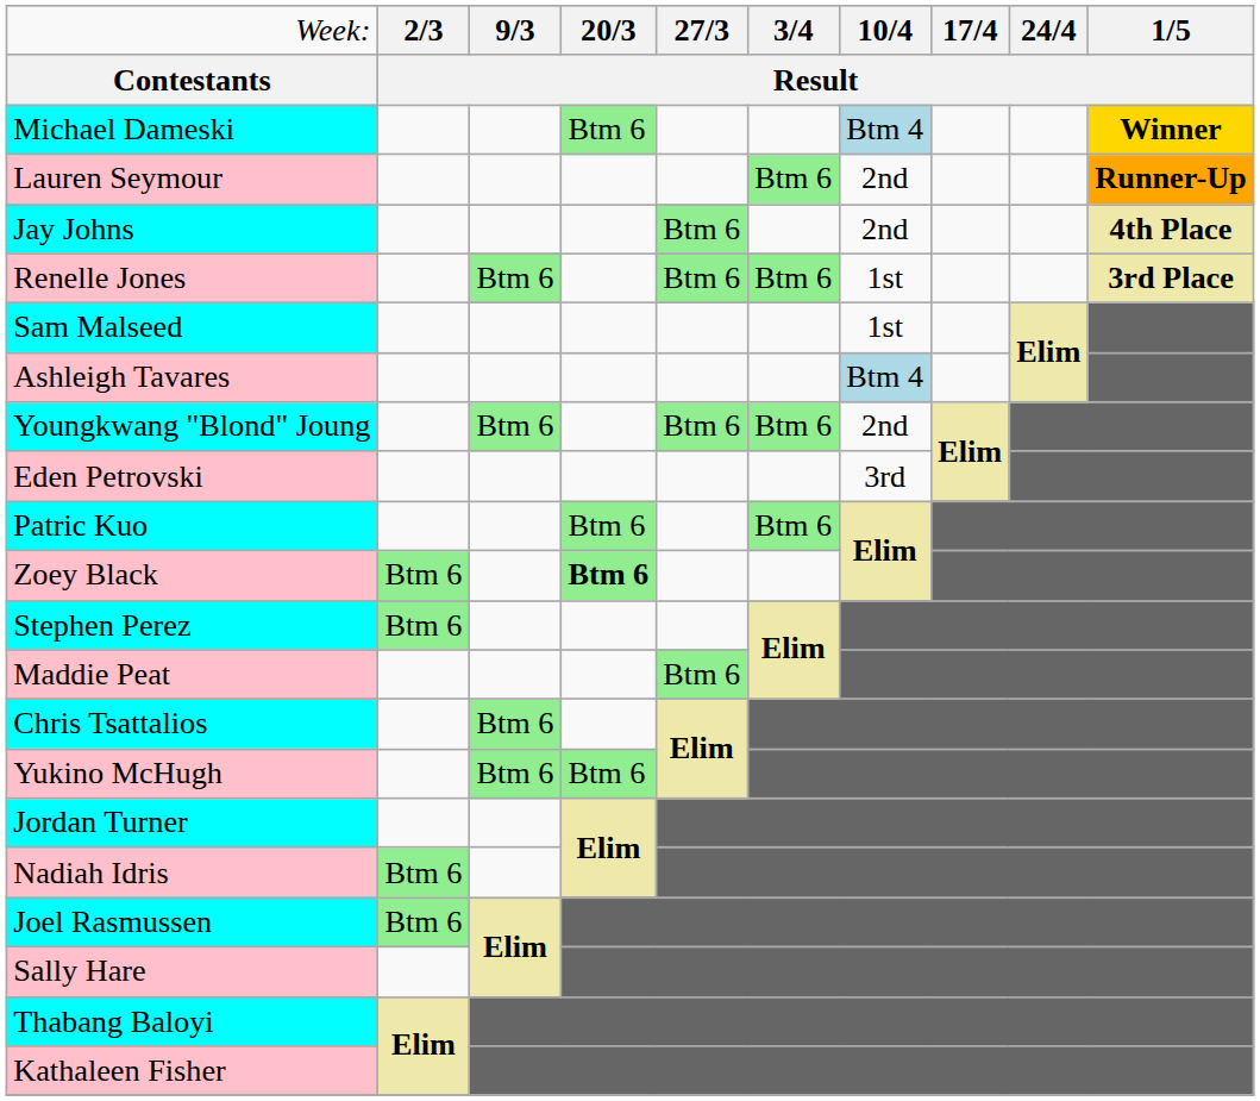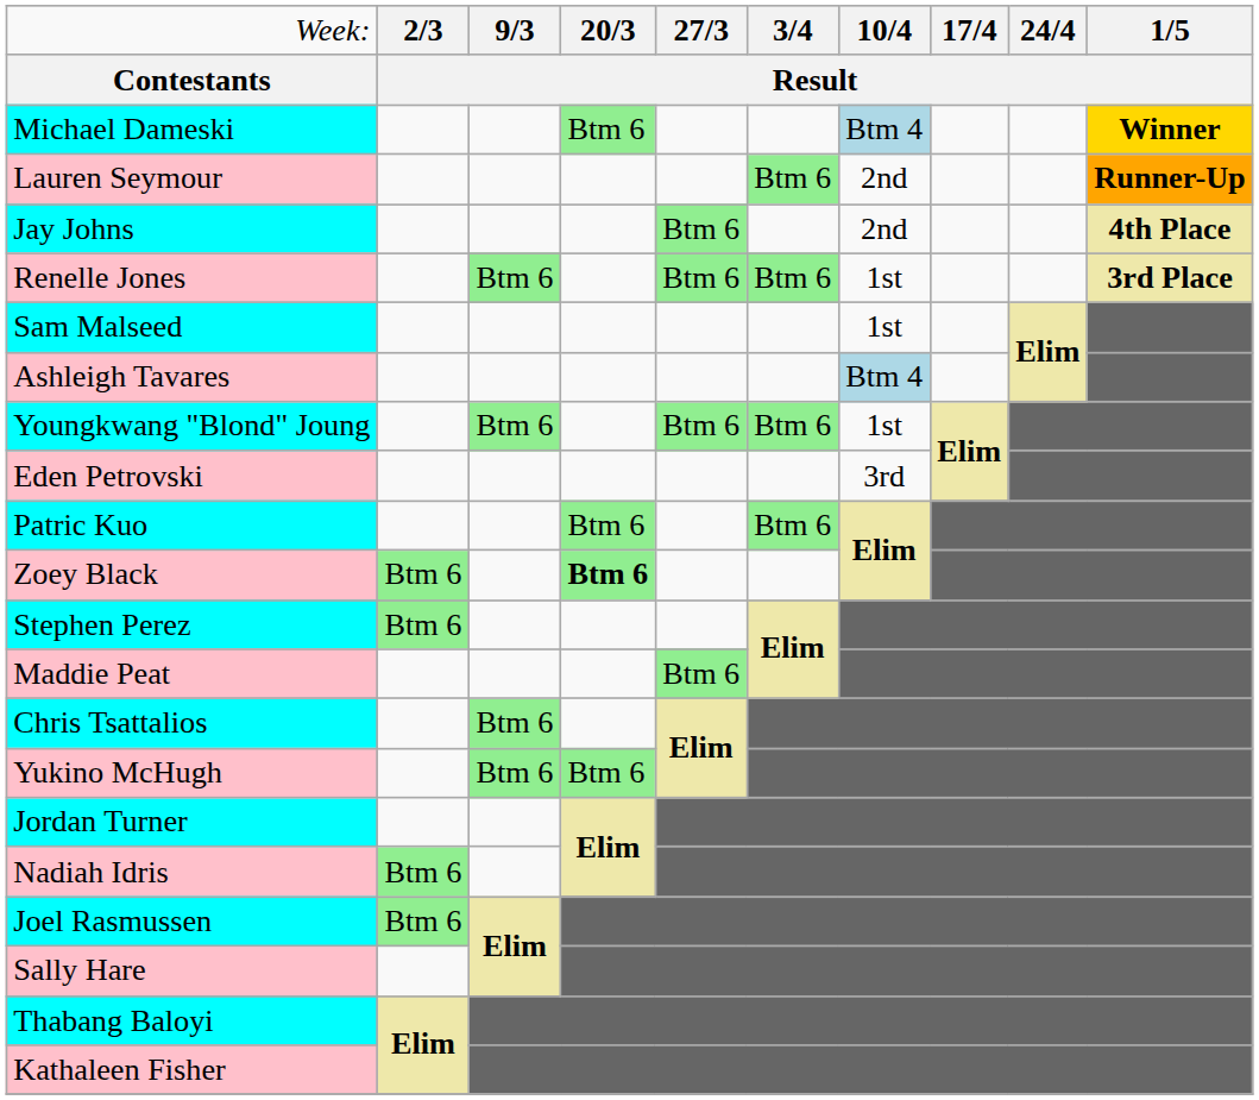Youngkwang "Blond" Joung | column 7: 2nd -> 1st
